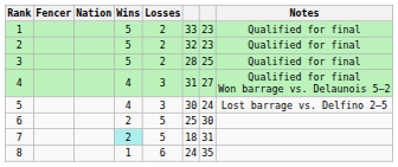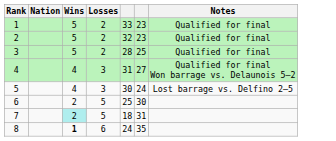- column: Fencer
8 | Wins: normal -> bold
